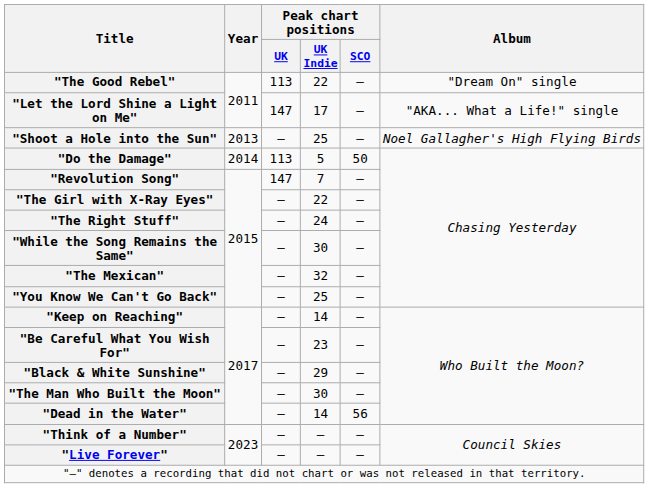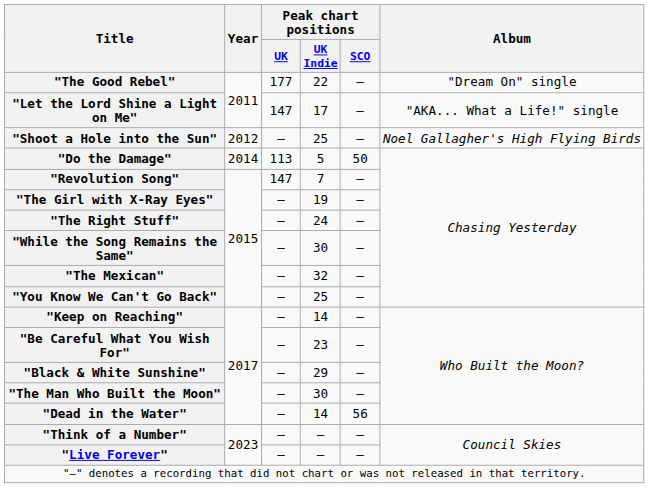"The Good Rebel" | Peak chart positions / UK: 113 -> 177
"Shoot a Hole into the Sun" | Year: 2013 -> 2012
"The Girl with X-Ray Eyes" | Peak chart positions / UK Indie: 22 -> 19
